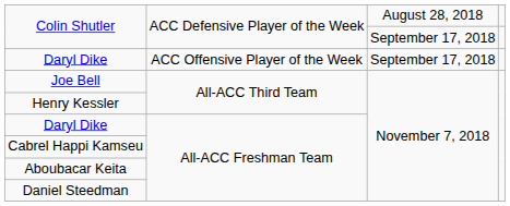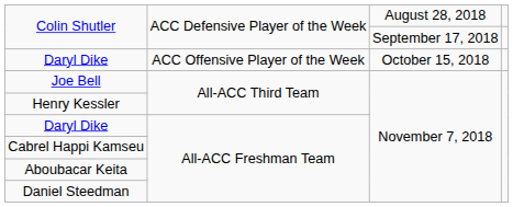Daryl Dike / ACC Offensive Player of the Week | column 3: September 17, 2018 -> October 15, 2018
